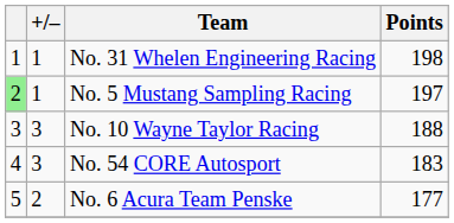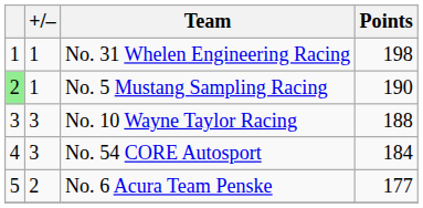No. 5 Mustang Sampling Racing | Points: 197 -> 190
No. 54 CORE Autosport | Points: 183 -> 184
